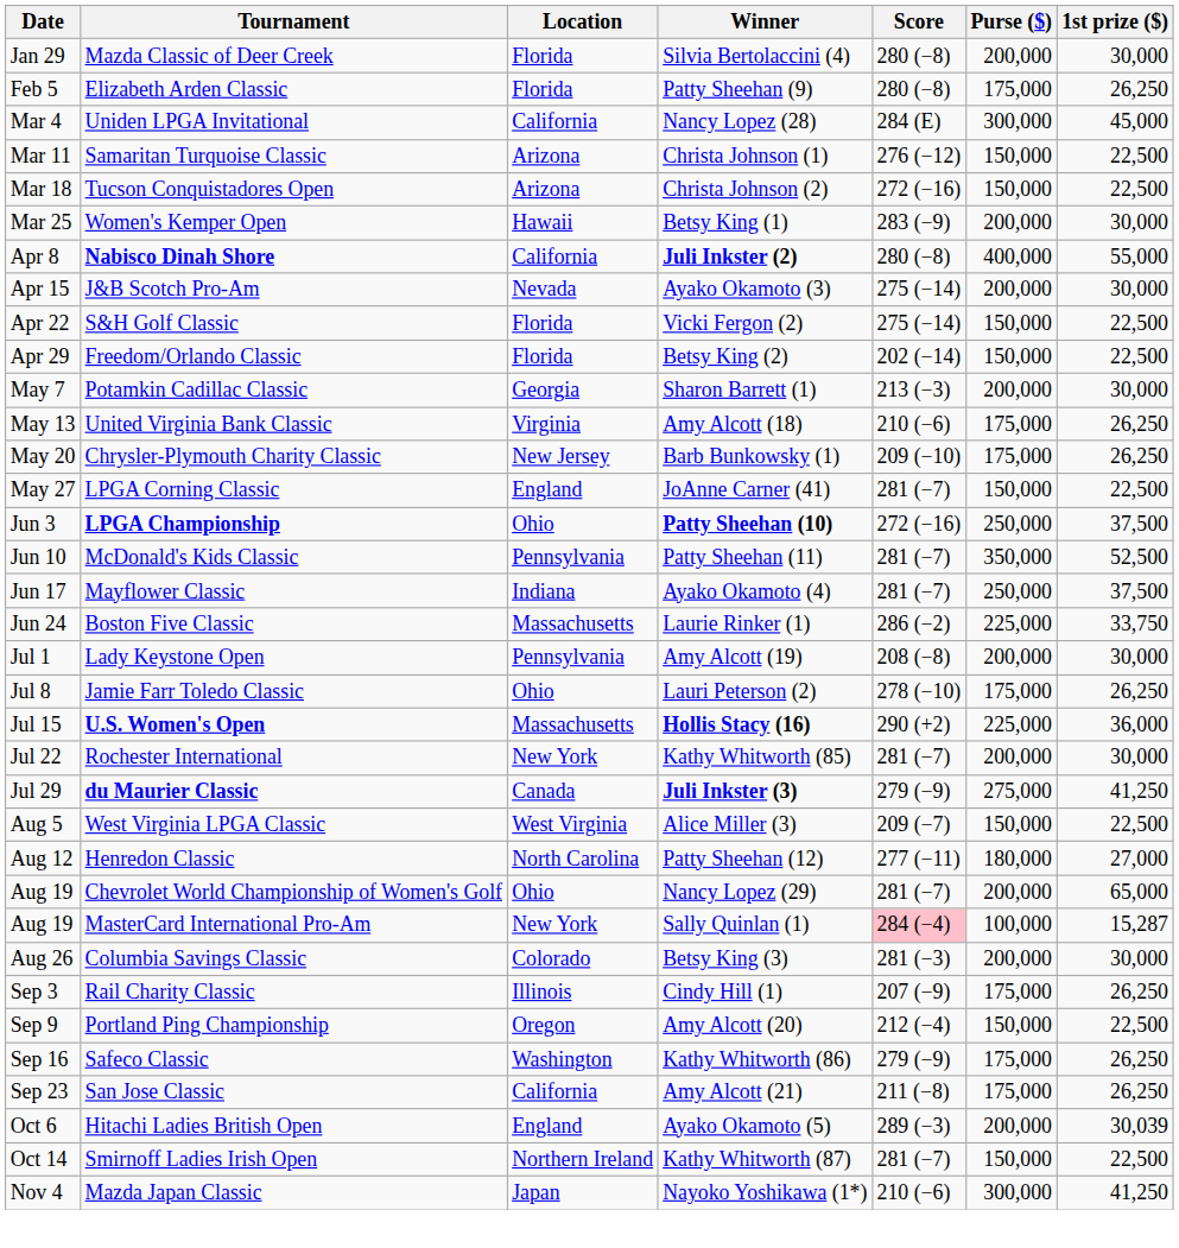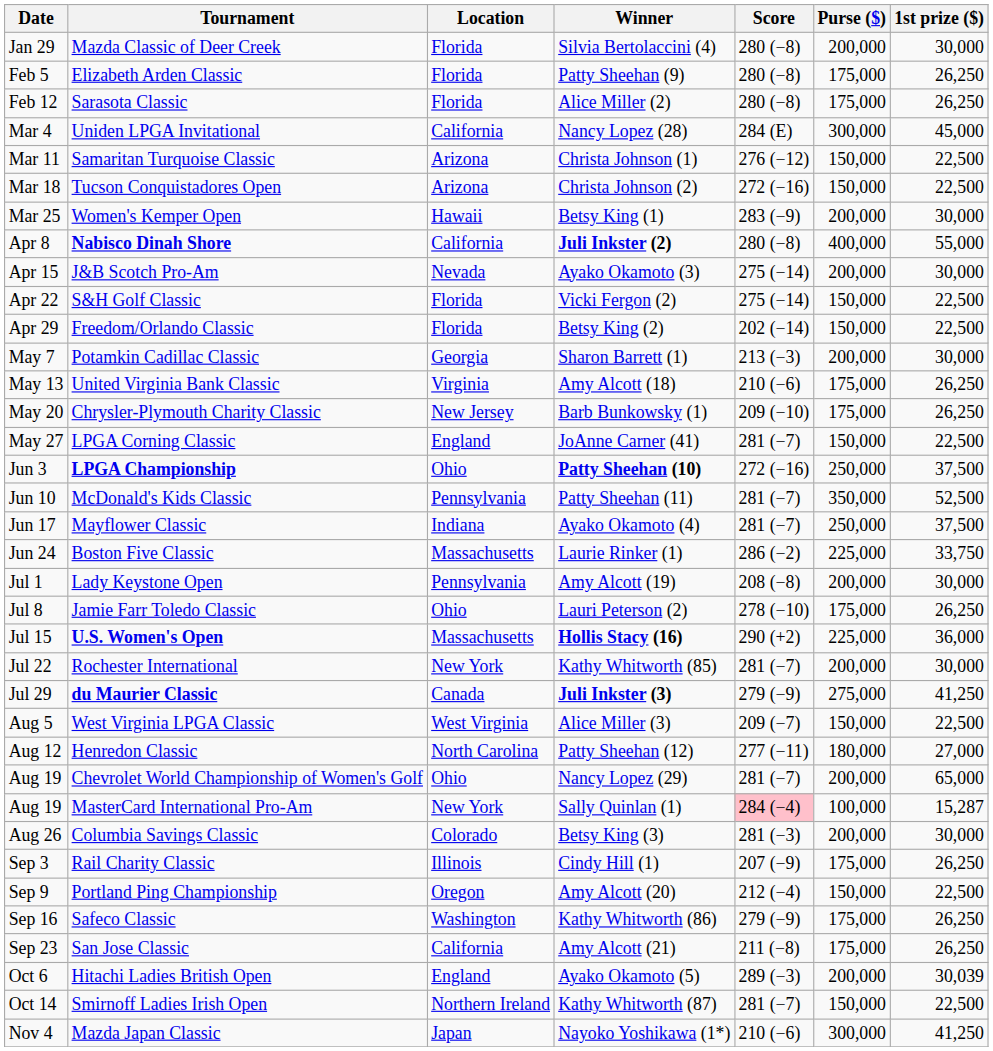+ row: Feb 12 | Sarasota Classic | Florida | Alice Miller (2) | 280 (−8) | 175,000 | 26,250
